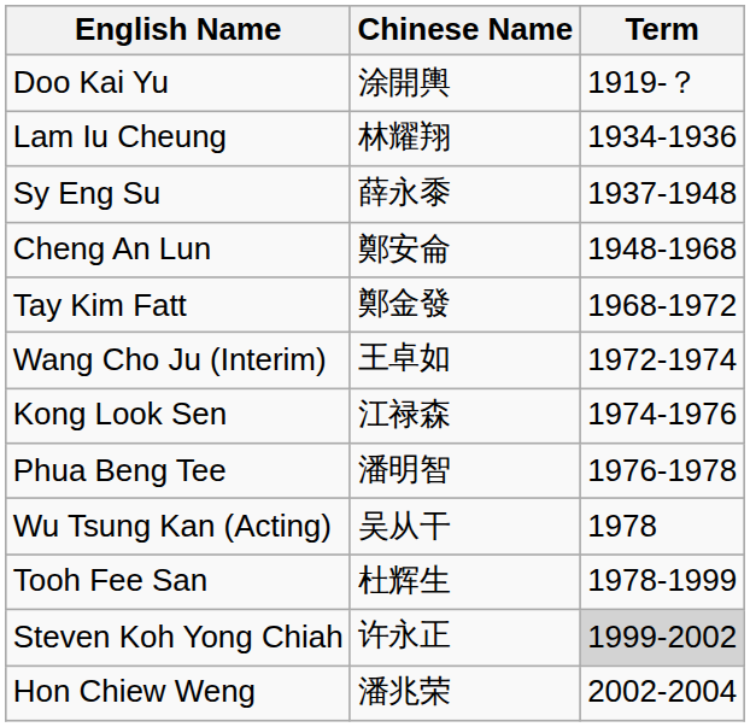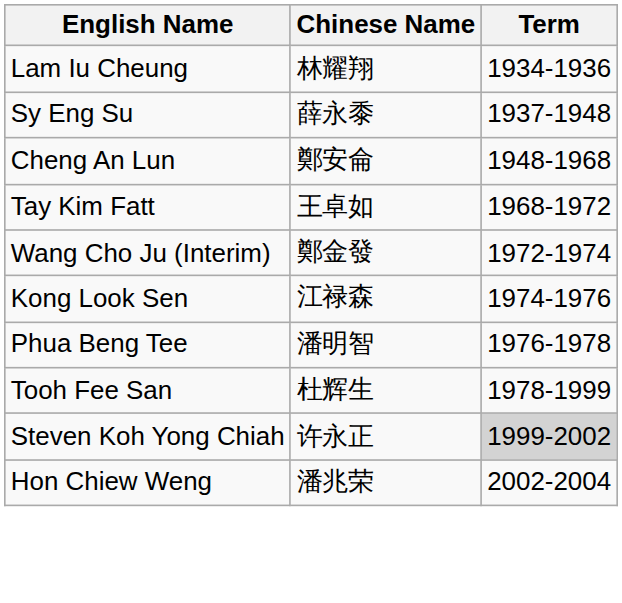- row: Doo Kai Yu | 涂開輿 | 1919-？
Tay Kim Fatt | Chinese Name: 鄭金發 -> 王卓如
Wang Cho Ju (Interim) | Chinese Name: 王卓如 -> 鄭金發
- row: Wu Tsung Kan (Acting) | 吴从干 | 1978
